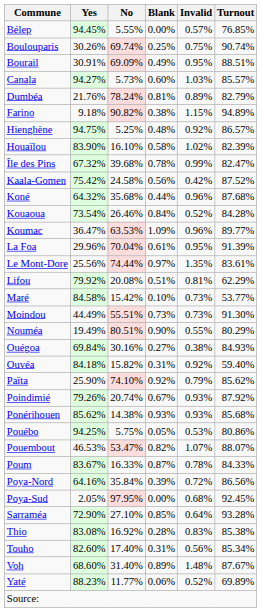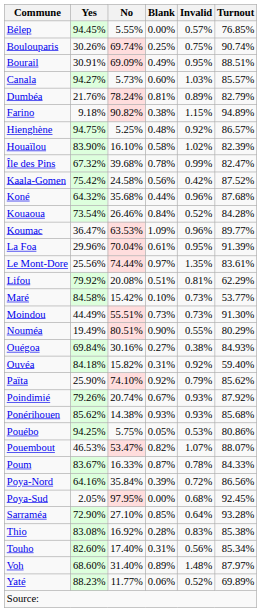Voh | Turnout: 87.67% -> 87.97%
